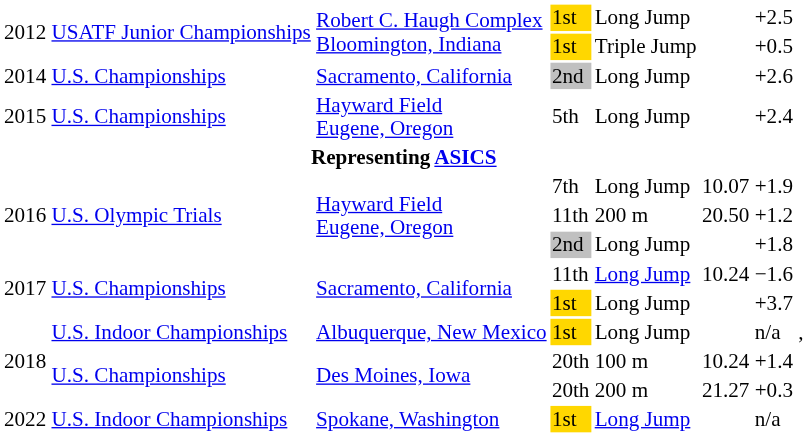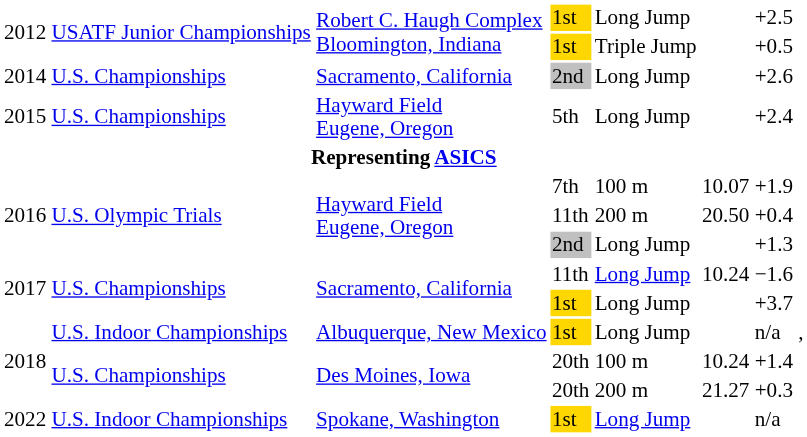2016 / 7th | column 5: Long Jump -> 100 m
2016 / 11th | column 7: +1.2 -> +0.4
2016 / 2nd | column 7: +1.8 -> +1.3
